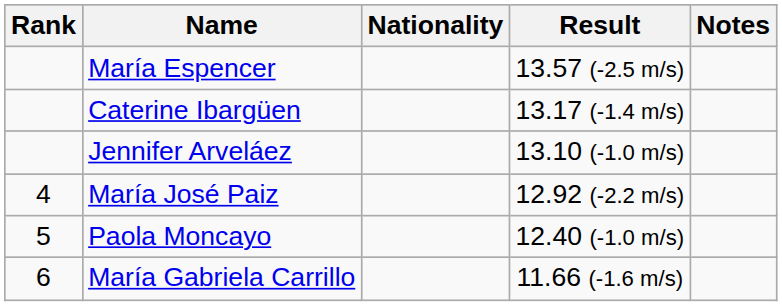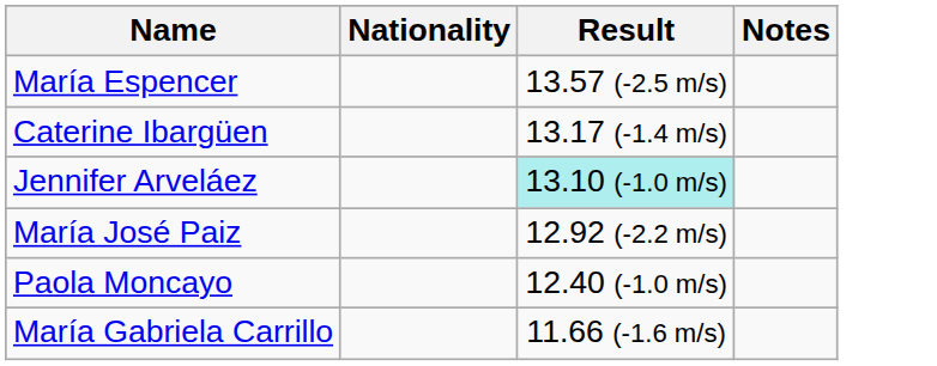- column: Rank | 4 | 5 | 6
Jennifer Arveláez | Result: no background -> paleturquoise background
